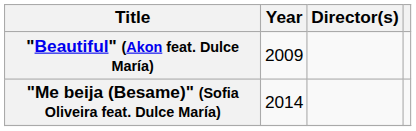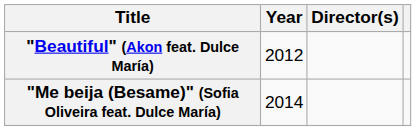"Beautiful" (Akon feat. Dulce María) | Year: 2009 -> 2012
